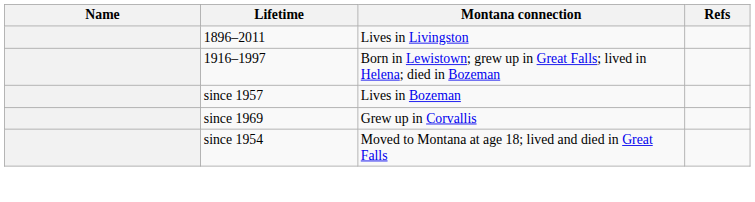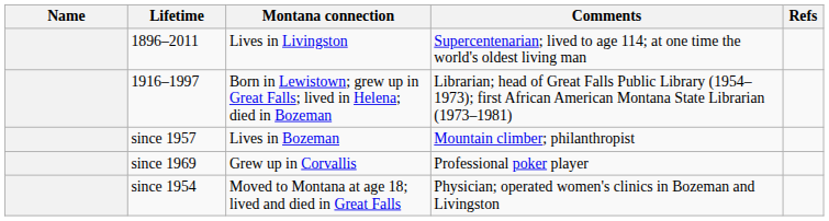+ column: Comments | Supercentenarian; lived to age 114; at one time the world's oldest living man | Librarian; head of Great Falls Public Library (1954–1973); first African American Montana State Librarian (1973–1981) | Mountain climber; philanthropist | Professional poker player | Physician; operated women's clinics in Bozeman and Livingston
